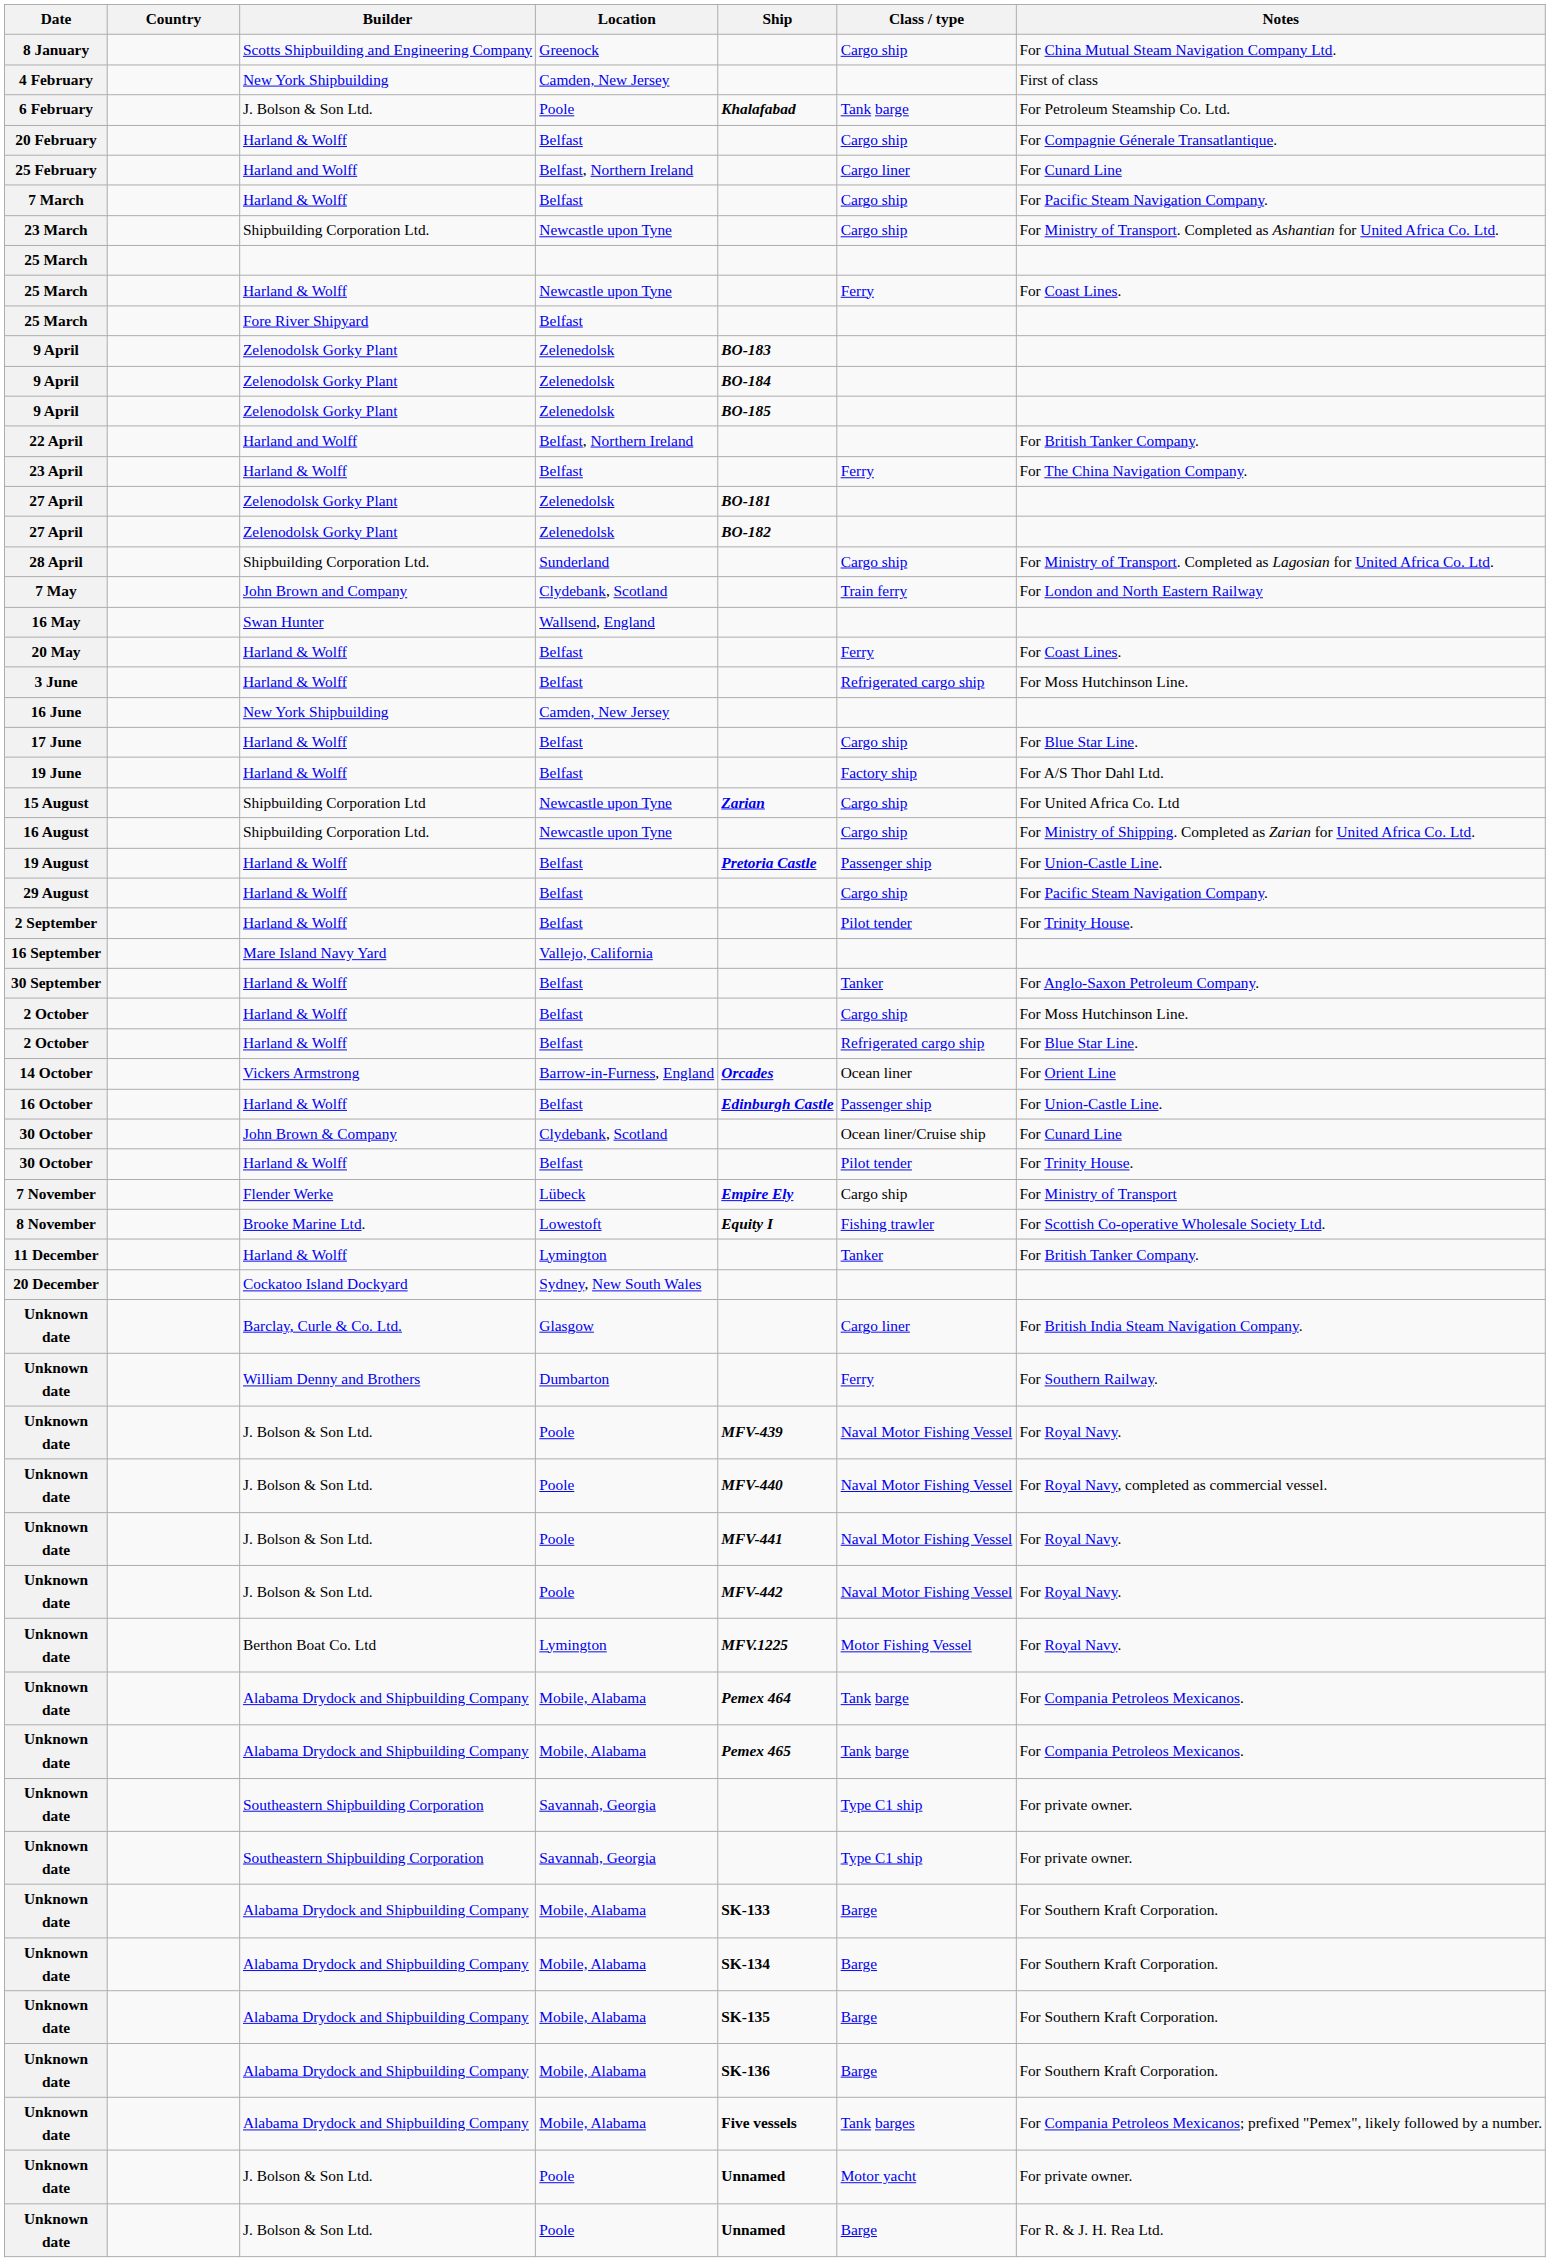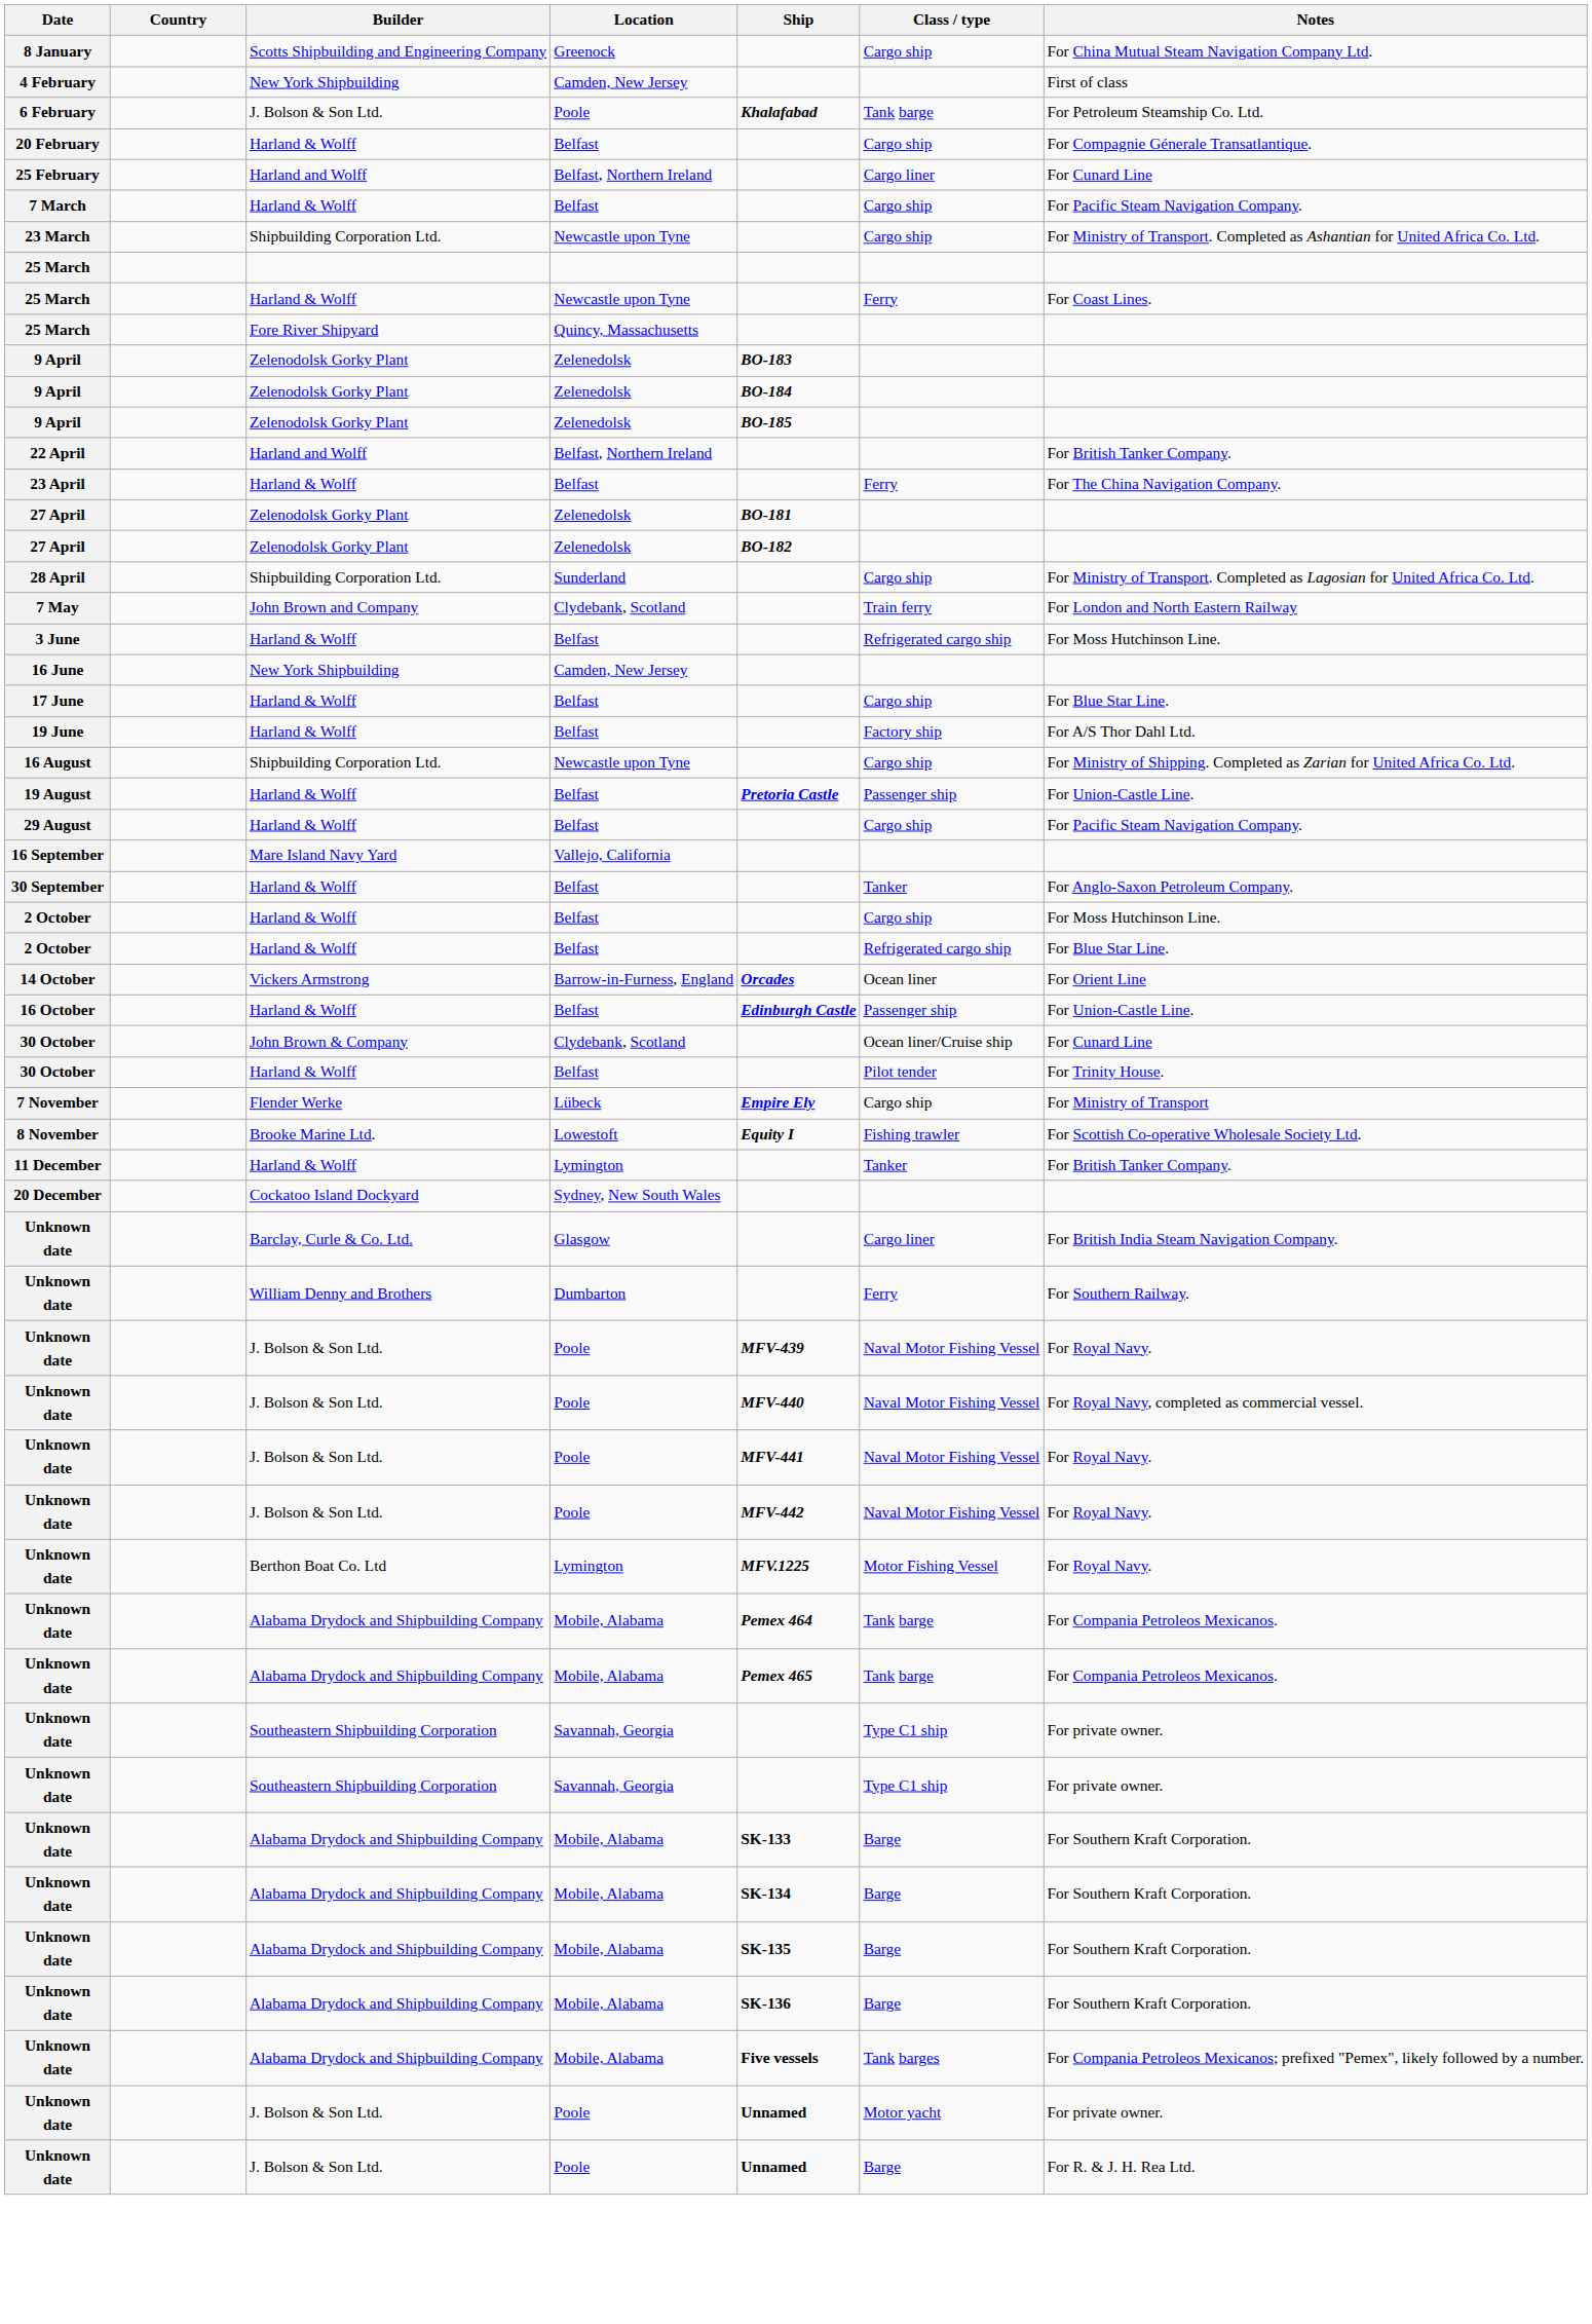25 March / Fore River Shipyard | Location: Belfast -> Quincy, Massachusetts
- row: 16 May | Swan Hunter | Wallsend, England
- row: 20 May | Harland & Wolff | Belfast | Ferry | For Coast Lines.
- row: 15 August | Shipbuilding Corporation Ltd | Newcastle upon Tyne | Zarian | Cargo ship | For United Africa Co. Ltd
- row: 2 September | Harland & Wolff | Belfast | Pilot tender | For Trinity House.
